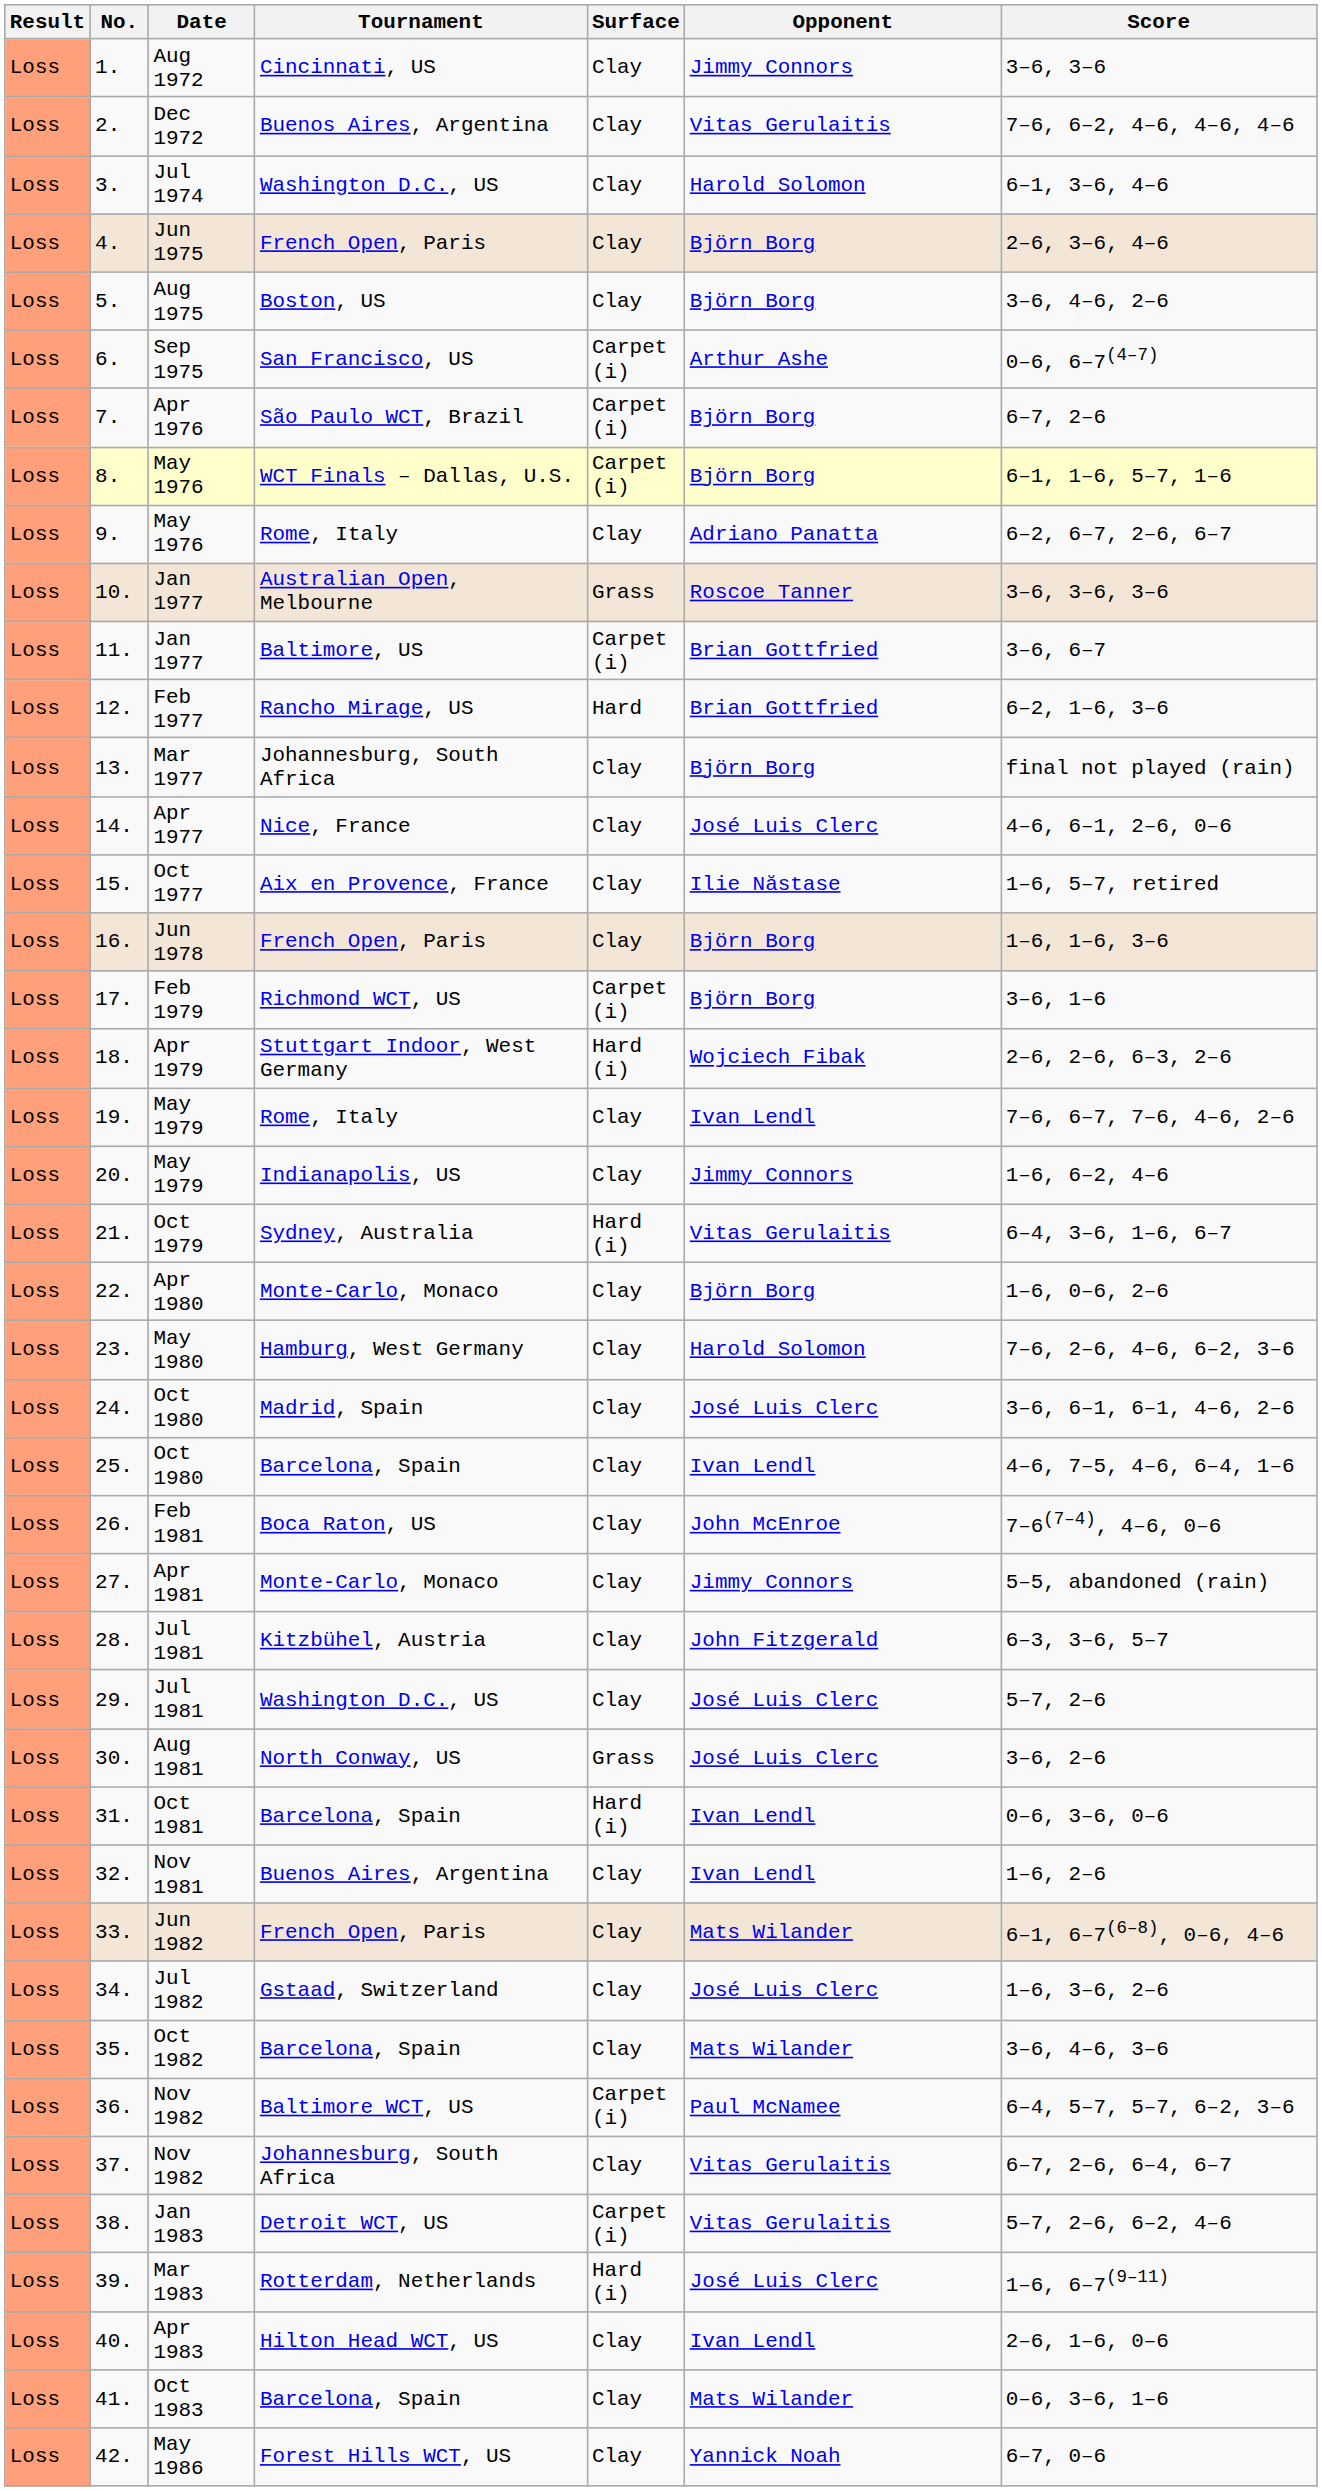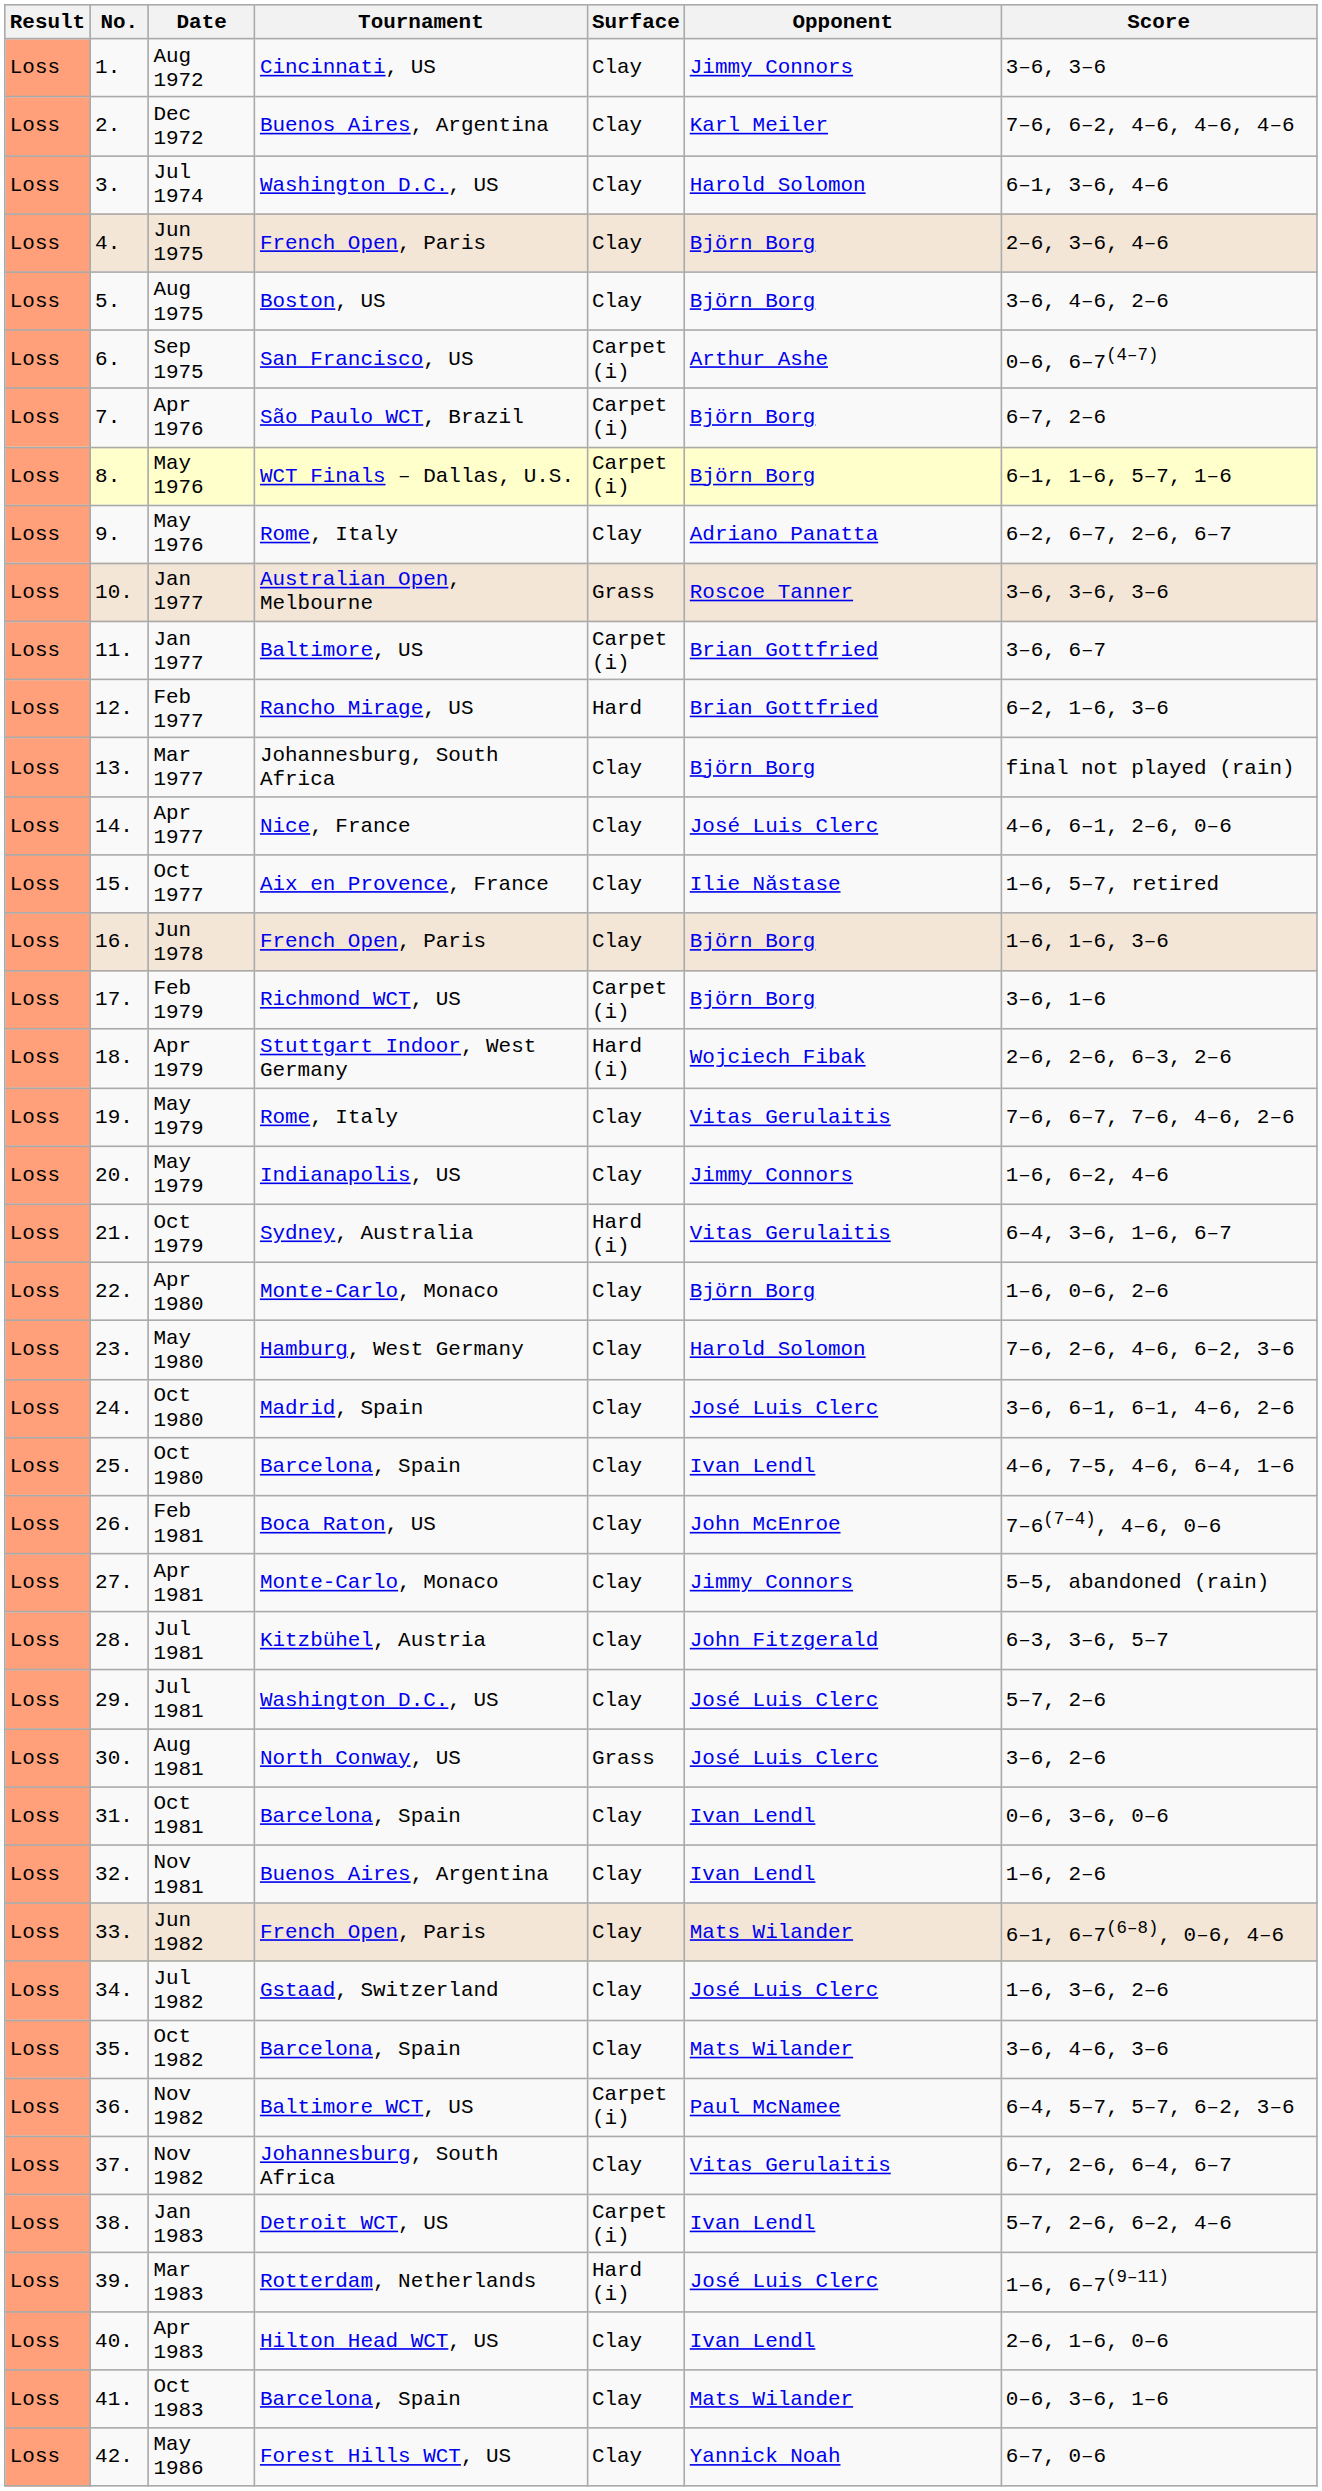2. | Opponent: Vitas Gerulaitis -> Karl Meiler
19. | Opponent: Ivan Lendl -> Vitas Gerulaitis
31. | Surface: Hard (i) -> Clay
38. | Opponent: Vitas Gerulaitis -> Ivan Lendl
